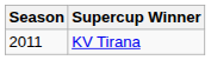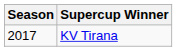KV Tirana | Season: 2011 -> 2017
